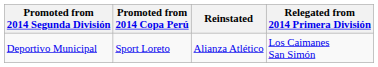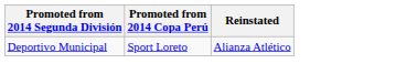- column: Relegated from 2014 Primera División | Los Caimanes San Simón
